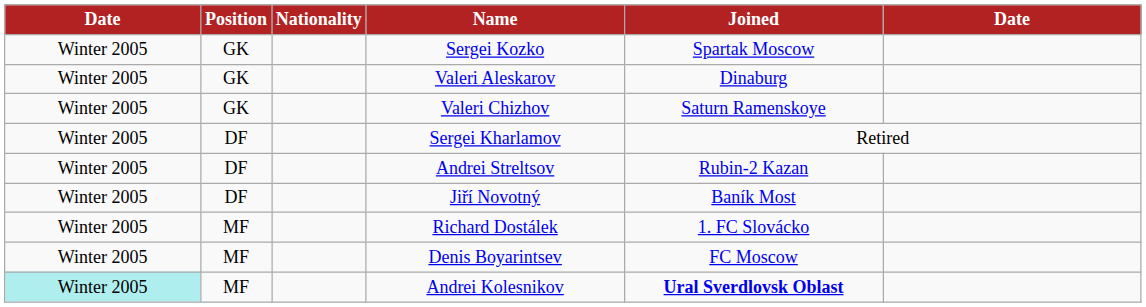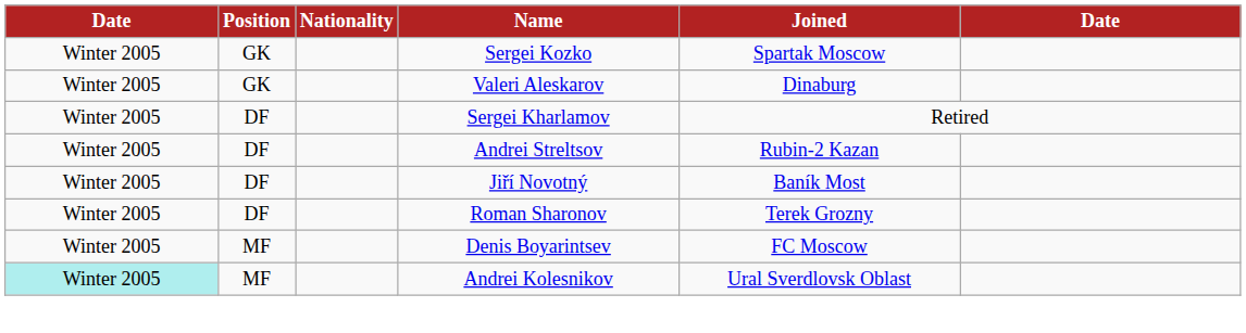- row: Winter 2005 | GK | Valeri Chizhov | Saturn Ramenskoye
+ row: Winter 2005 | DF | Roman Sharonov | Terek Grozny
- row: Winter 2005 | MF | Richard Dostálek | 1. FC Slovácko
Andrei Kolesnikov | Joined: bold -> normal
